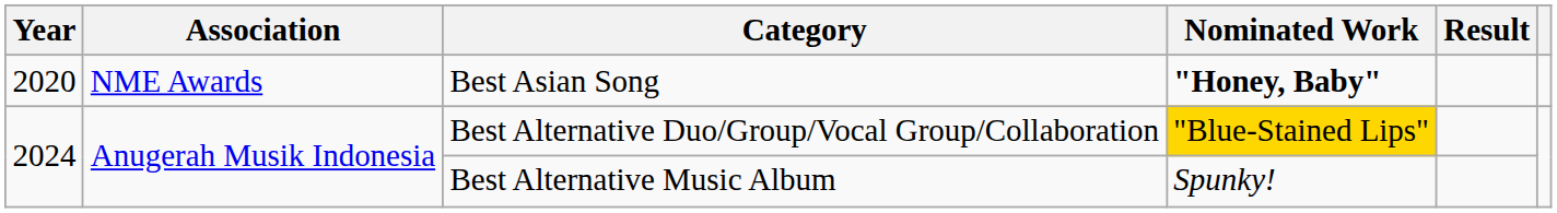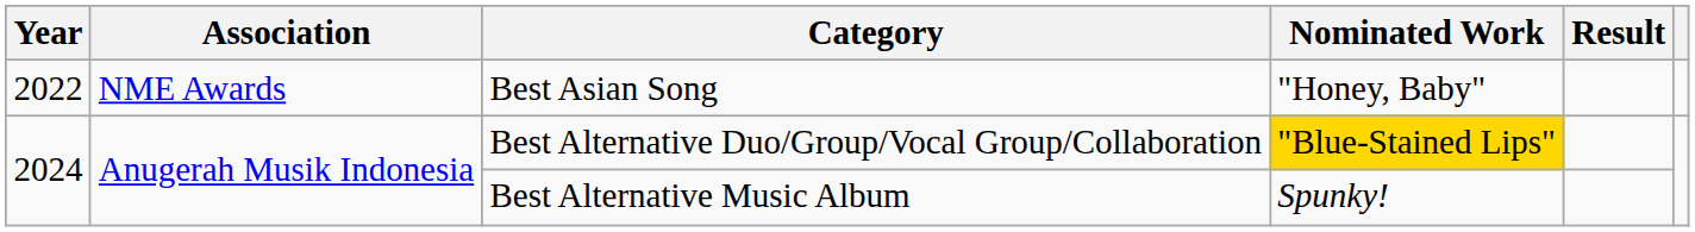Best Asian Song | Year: 2020 -> 2022
Best Asian Song | Nominated Work: bold -> normal
